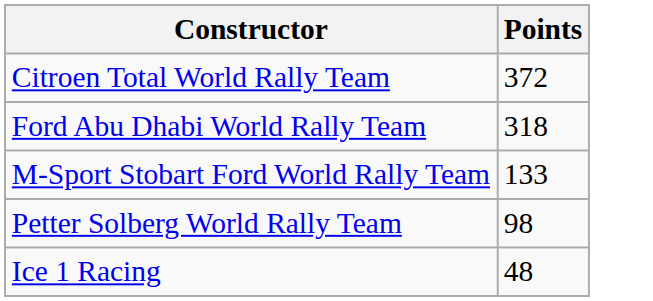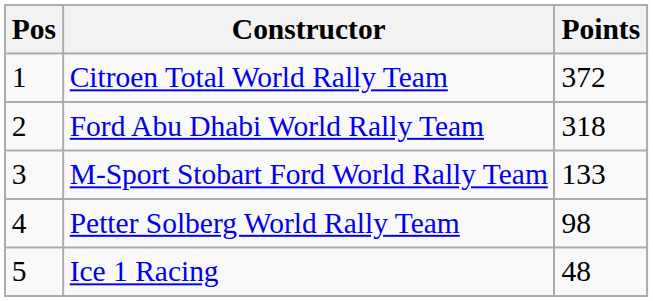+ column: Pos | 1 | 2 | 3 | 4 | 5
